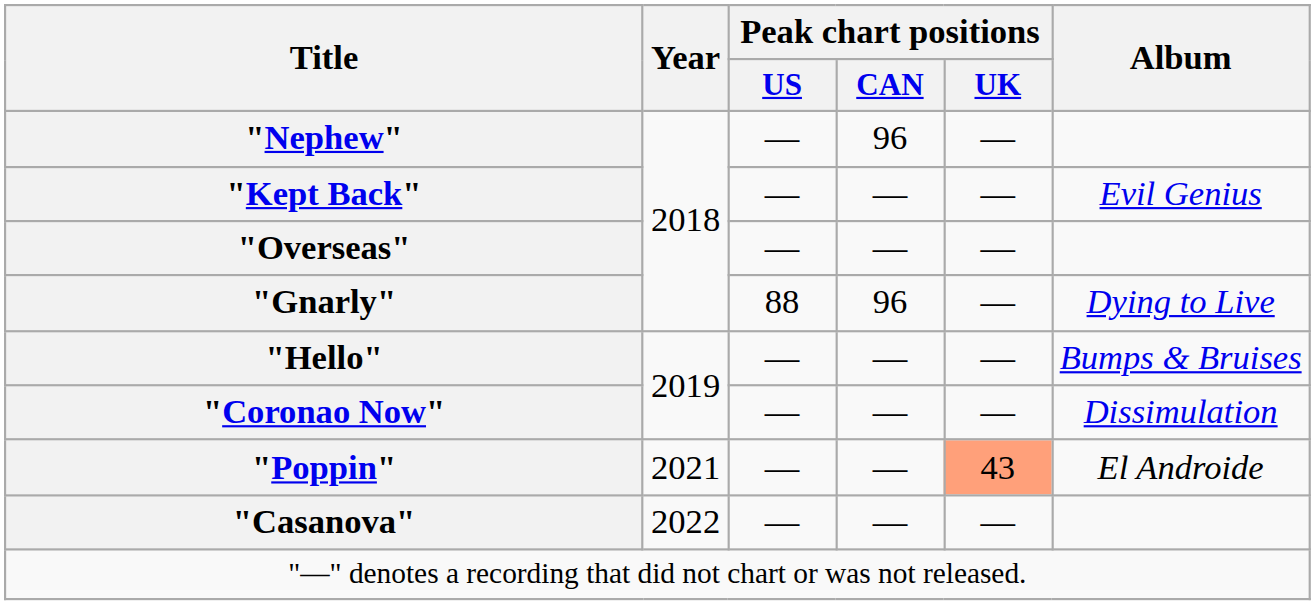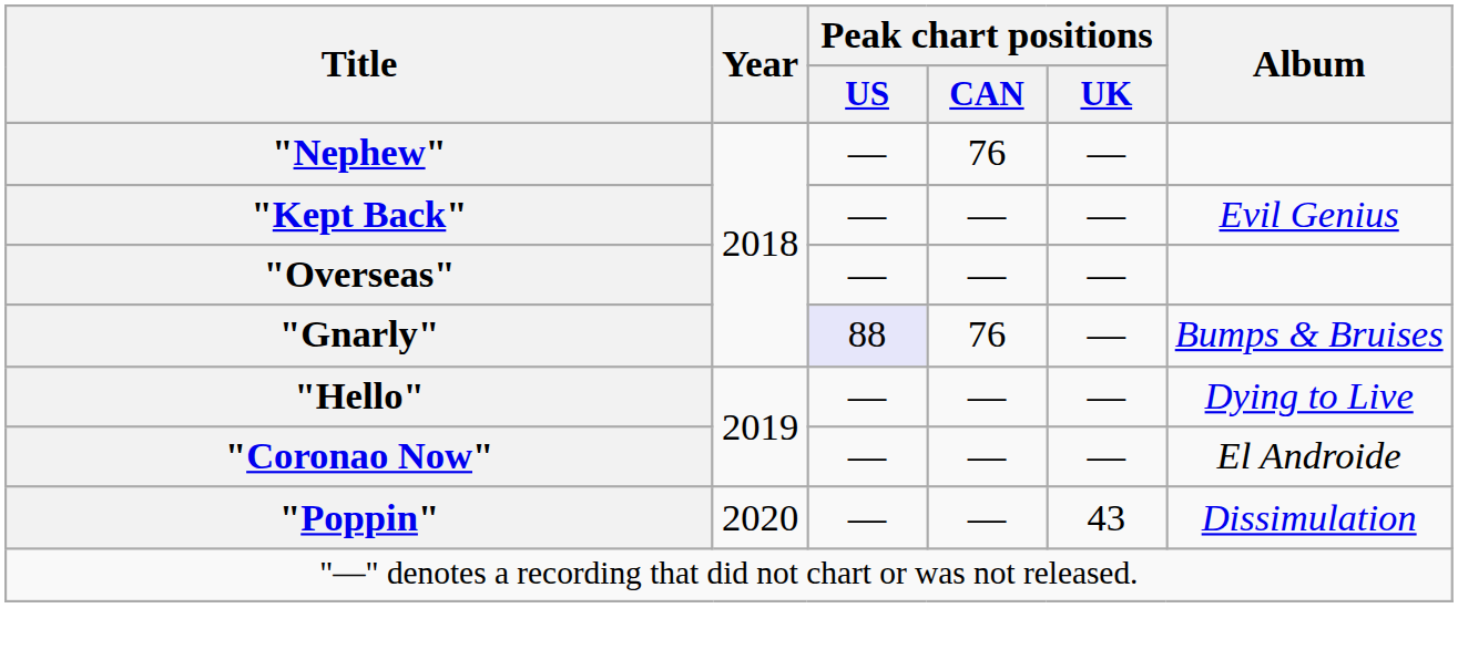"Nephew" | Peak chart positions / CAN: 96 -> 76
"Gnarly" | Peak chart positions / US: no background -> lavender background
"Gnarly" | Peak chart positions / CAN: 96 -> 76
"Gnarly" | Album: Dying to Live -> Bumps & Bruises
"Hello" | Album: Bumps & Bruises -> Dying to Live
"Coronao Now" | Album: Dissimulation -> El Androide
"Poppin" | Year: 2021 -> 2020
"Poppin" | Peak chart positions / UK: lightsalmon background -> no background
"Poppin" | Album: El Androide -> Dissimulation
- row: "Casanova" | 2022 | — | — | —
